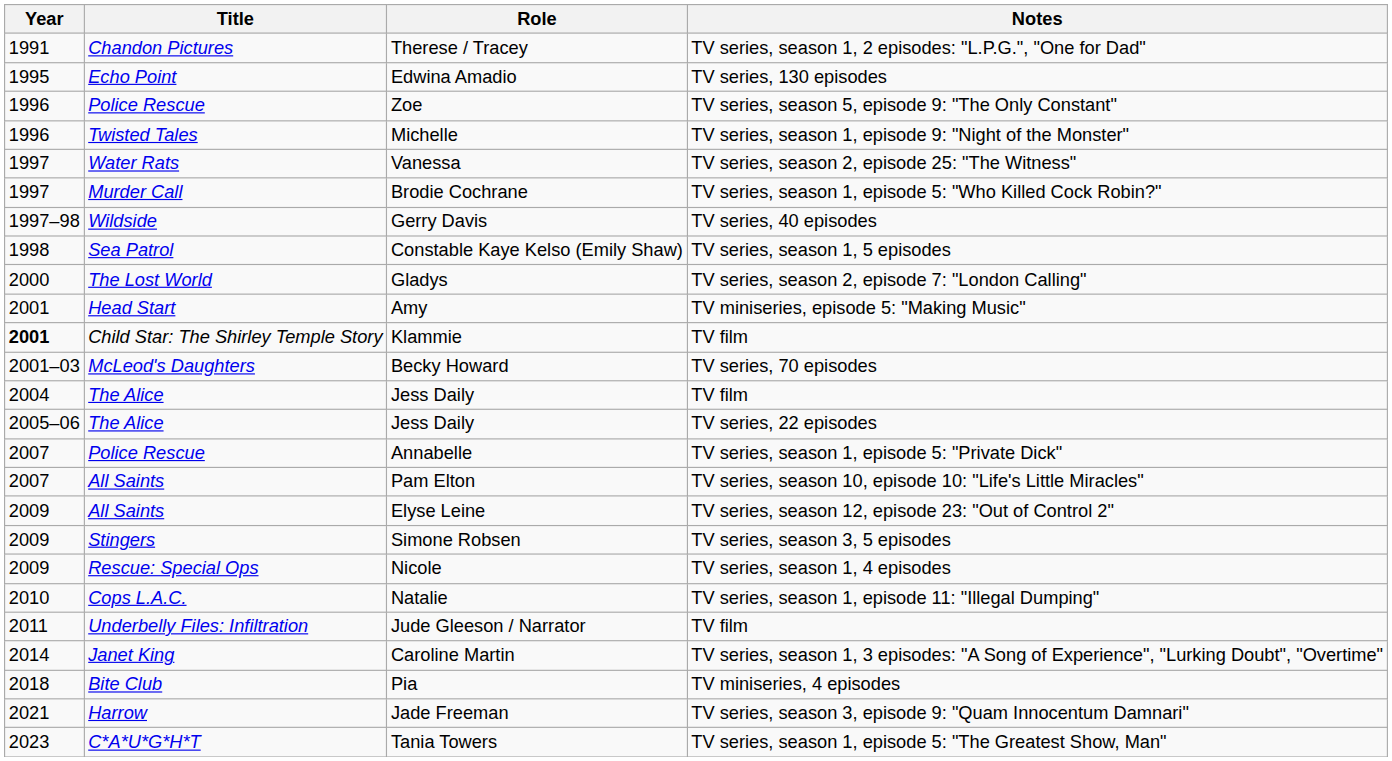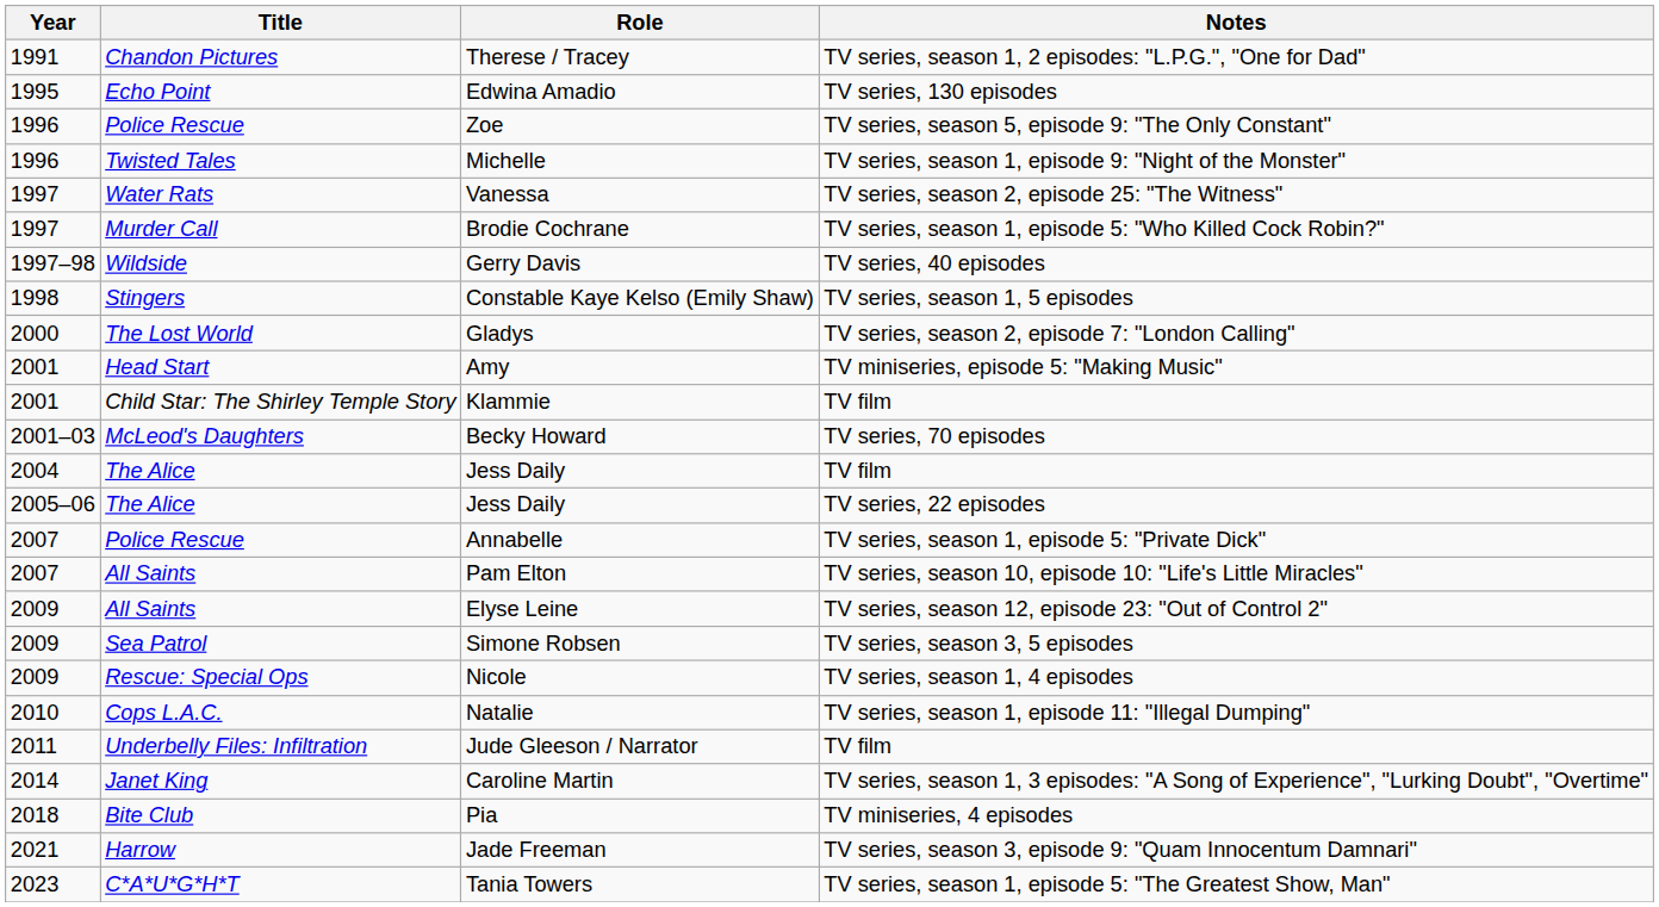Constable Kaye Kelso (Emily Shaw) | Title: Sea Patrol -> Stingers
Klammie | Year: bold -> normal
Simone Robsen | Title: Stingers -> Sea Patrol
